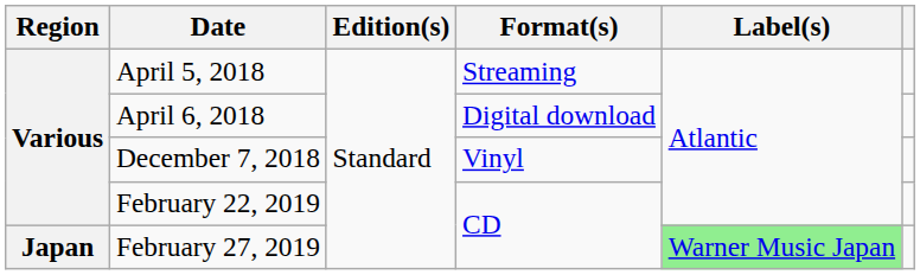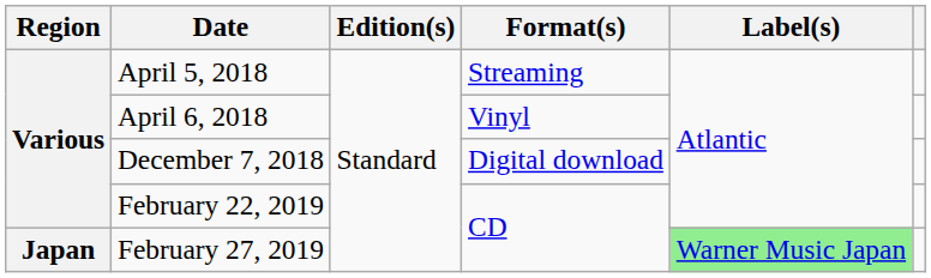April 6, 2018 | Format(s): Digital download -> Vinyl
December 7, 2018 | Format(s): Vinyl -> Digital download
